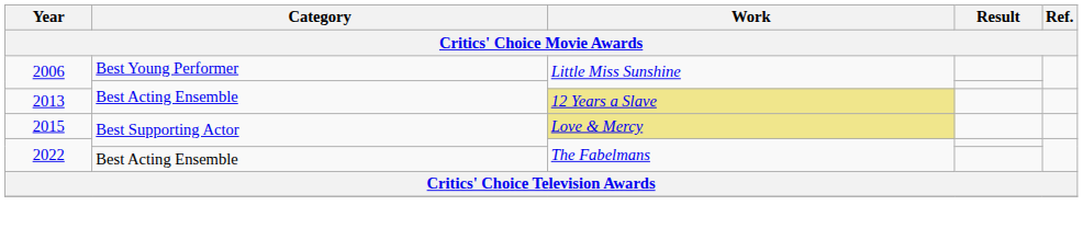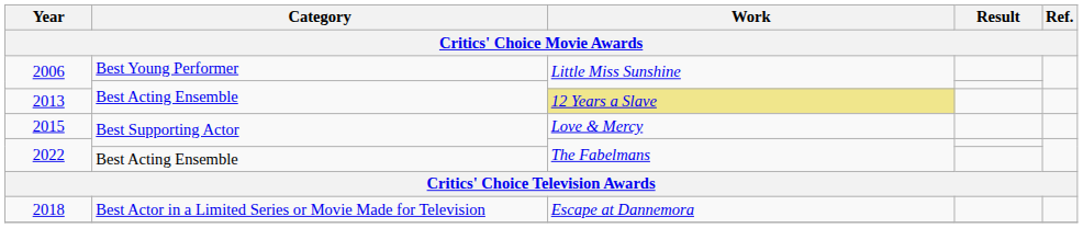2015 | Work: khaki background -> no background
+ row: 2018 | Best Actor in a Limited Series or Movie Made for Television | Escape at Dannemora
